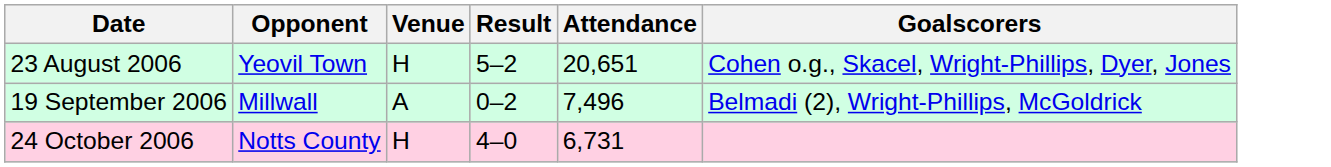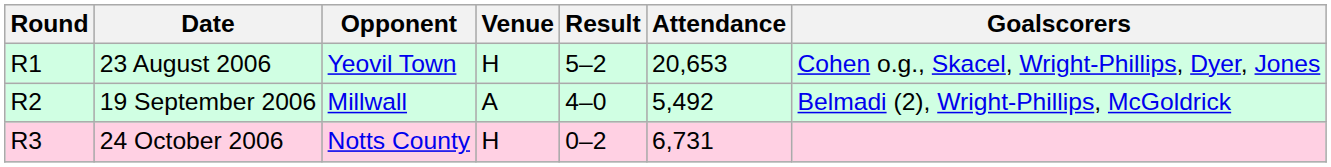+ column: Round | R1 | R2 | R3
23 August 2006 | Attendance: 20,651 -> 20,653
19 September 2006 | Result: 0–2 -> 4–0
19 September 2006 | Attendance: 7,496 -> 5,492
24 October 2006 | Result: 4–0 -> 0–2
